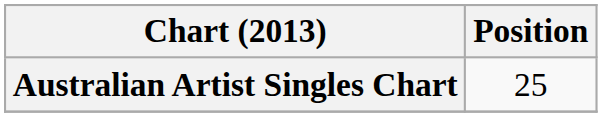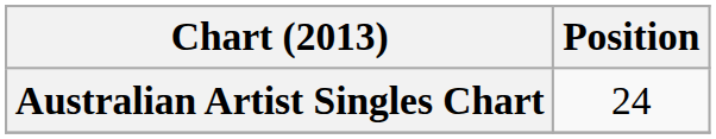Australian Artist Singles Chart | Position: 25 -> 24
